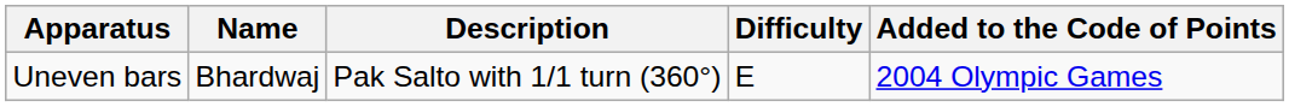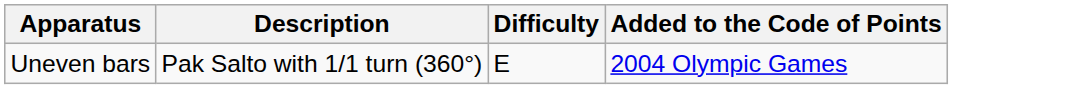- column: Name | Bhardwaj
